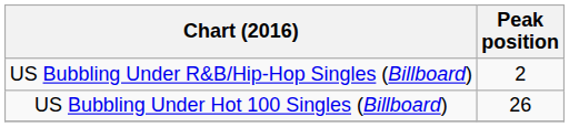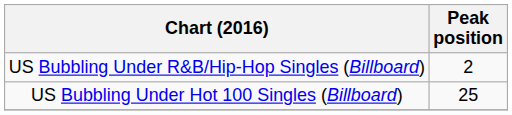US Bubbling Under Hot 100 Singles (Billboard) | Peak position: 26 -> 25
